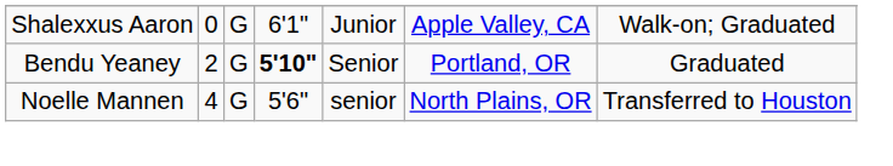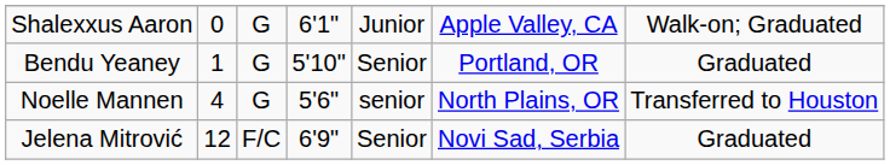Bendu Yeaney | column 2: 2 -> 1
Bendu Yeaney | column 4: bold -> normal
+ row: Jelena Mitrović | 12 | F/C | 6'9" | Senior | Novi Sad, Serbia | Graduated
